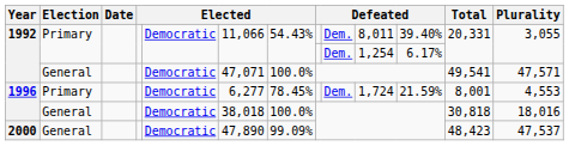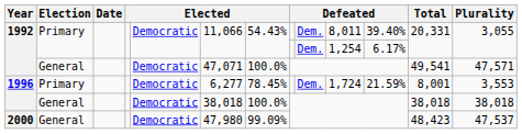1996 / Primary | Plurality: 4,553 -> 3,553
1996 / General | Total: 30,818 -> 38,018
1996 / General | Plurality: 18,016 -> 38,018
2000 | column 6: 47,890 -> 47,980
